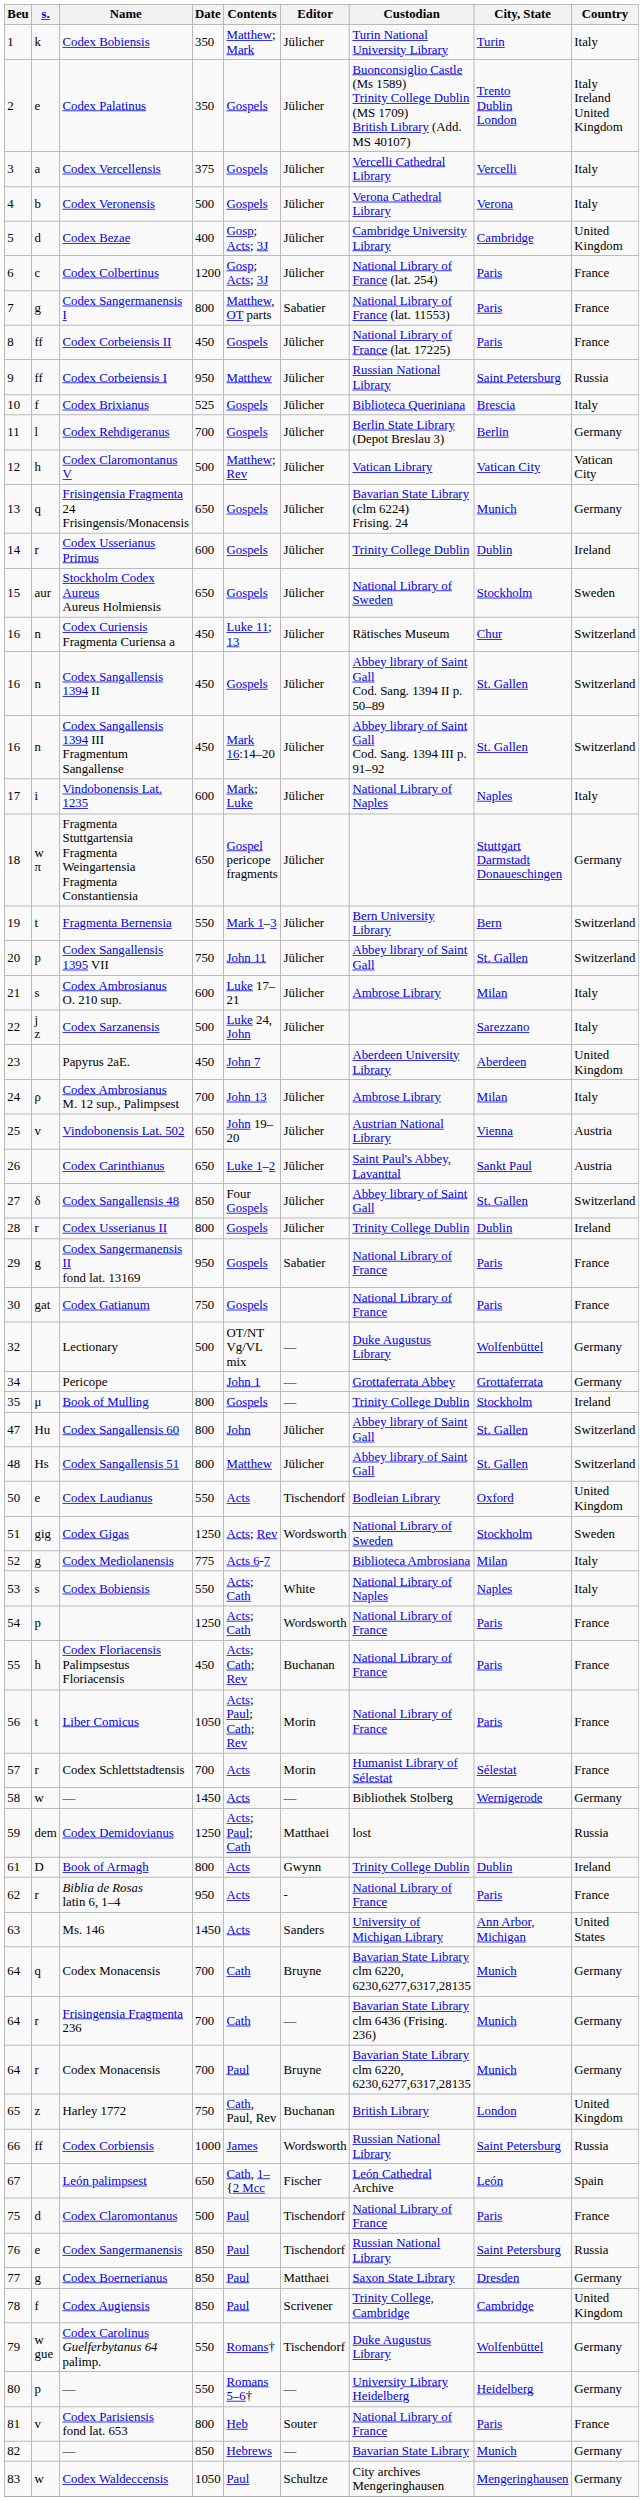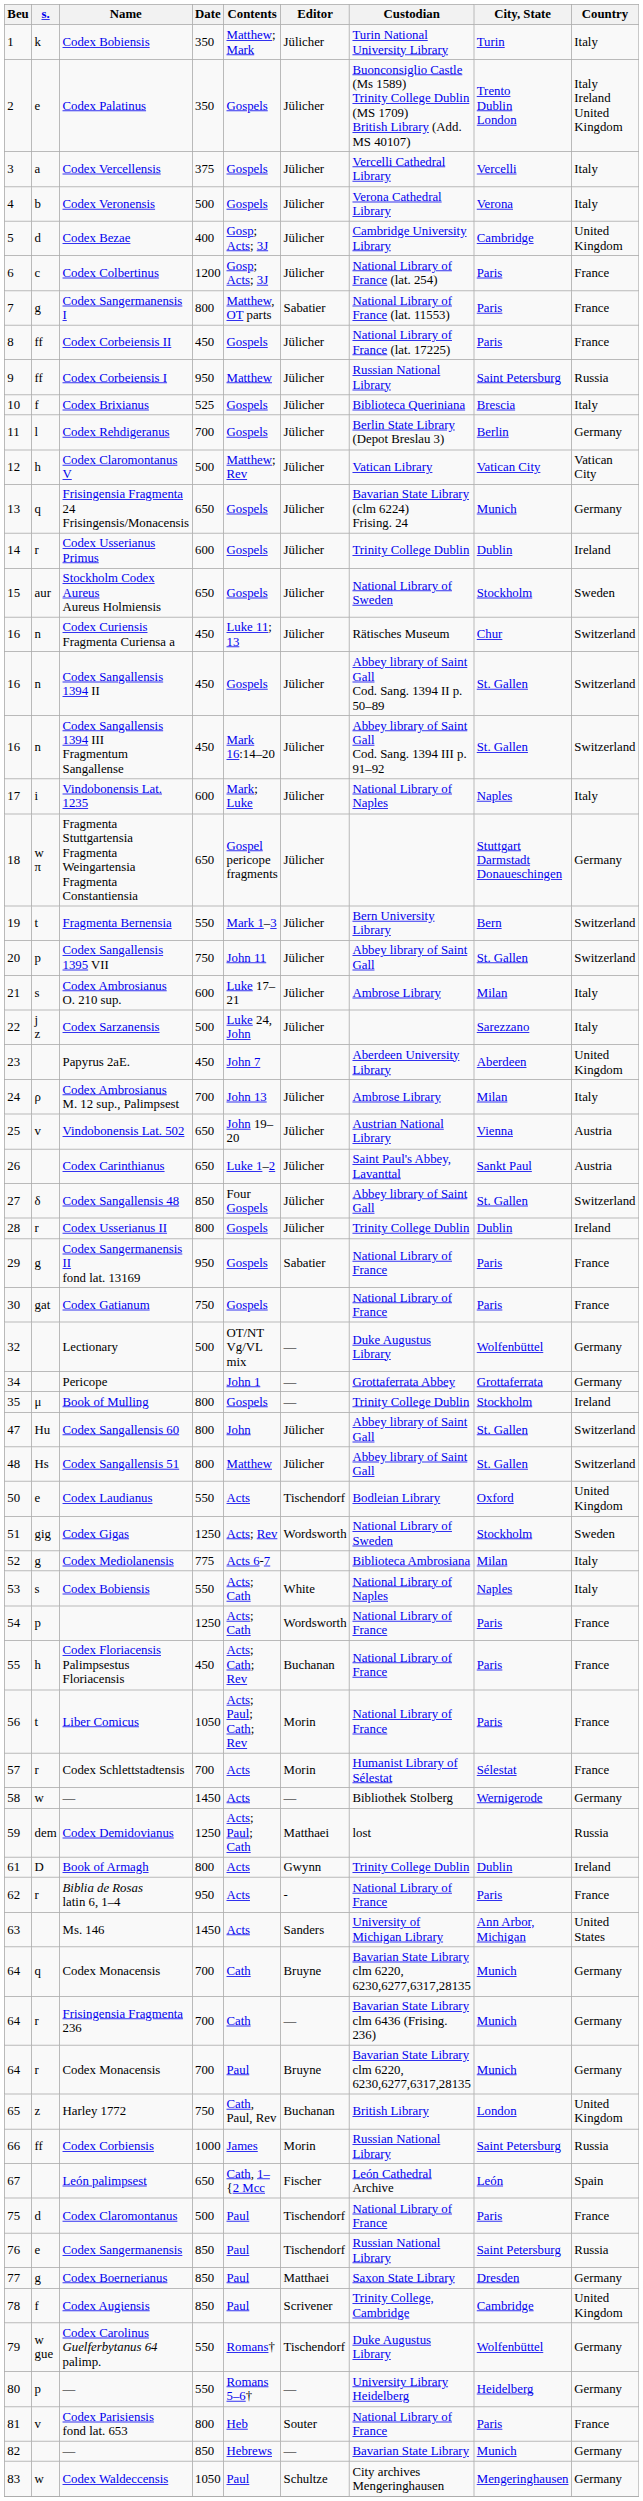Codex Corbiensis | Editor: Wordsworth -> Morin
